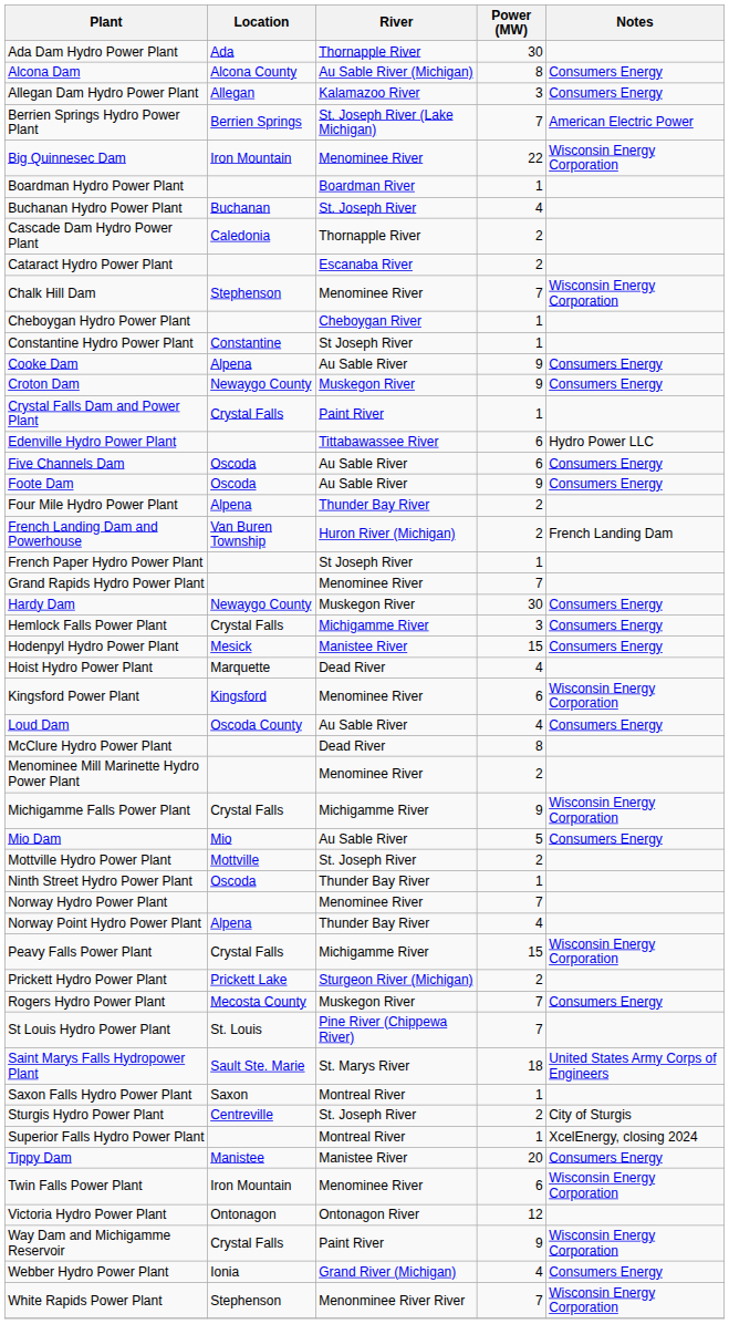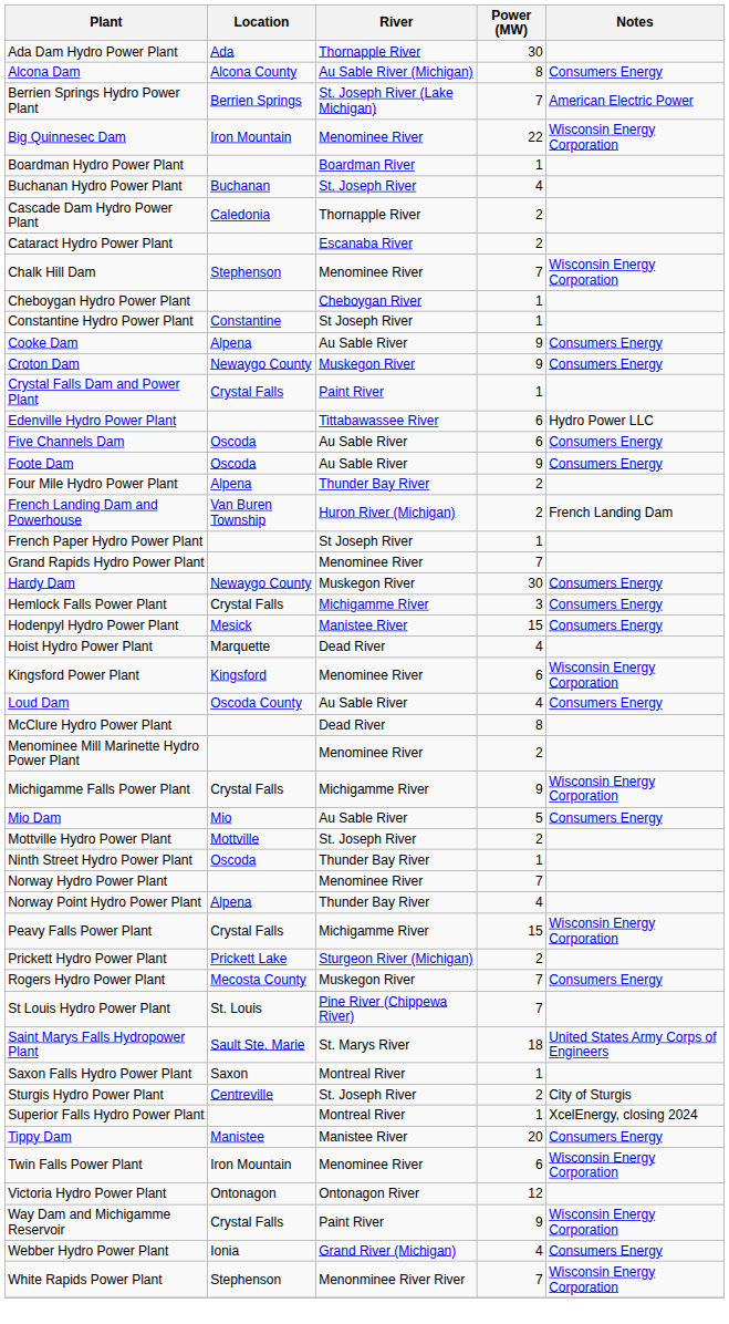- row: Allegan Dam Hydro Power Plant | Allegan | Kalamazoo River | 3 | Consumers Energy
